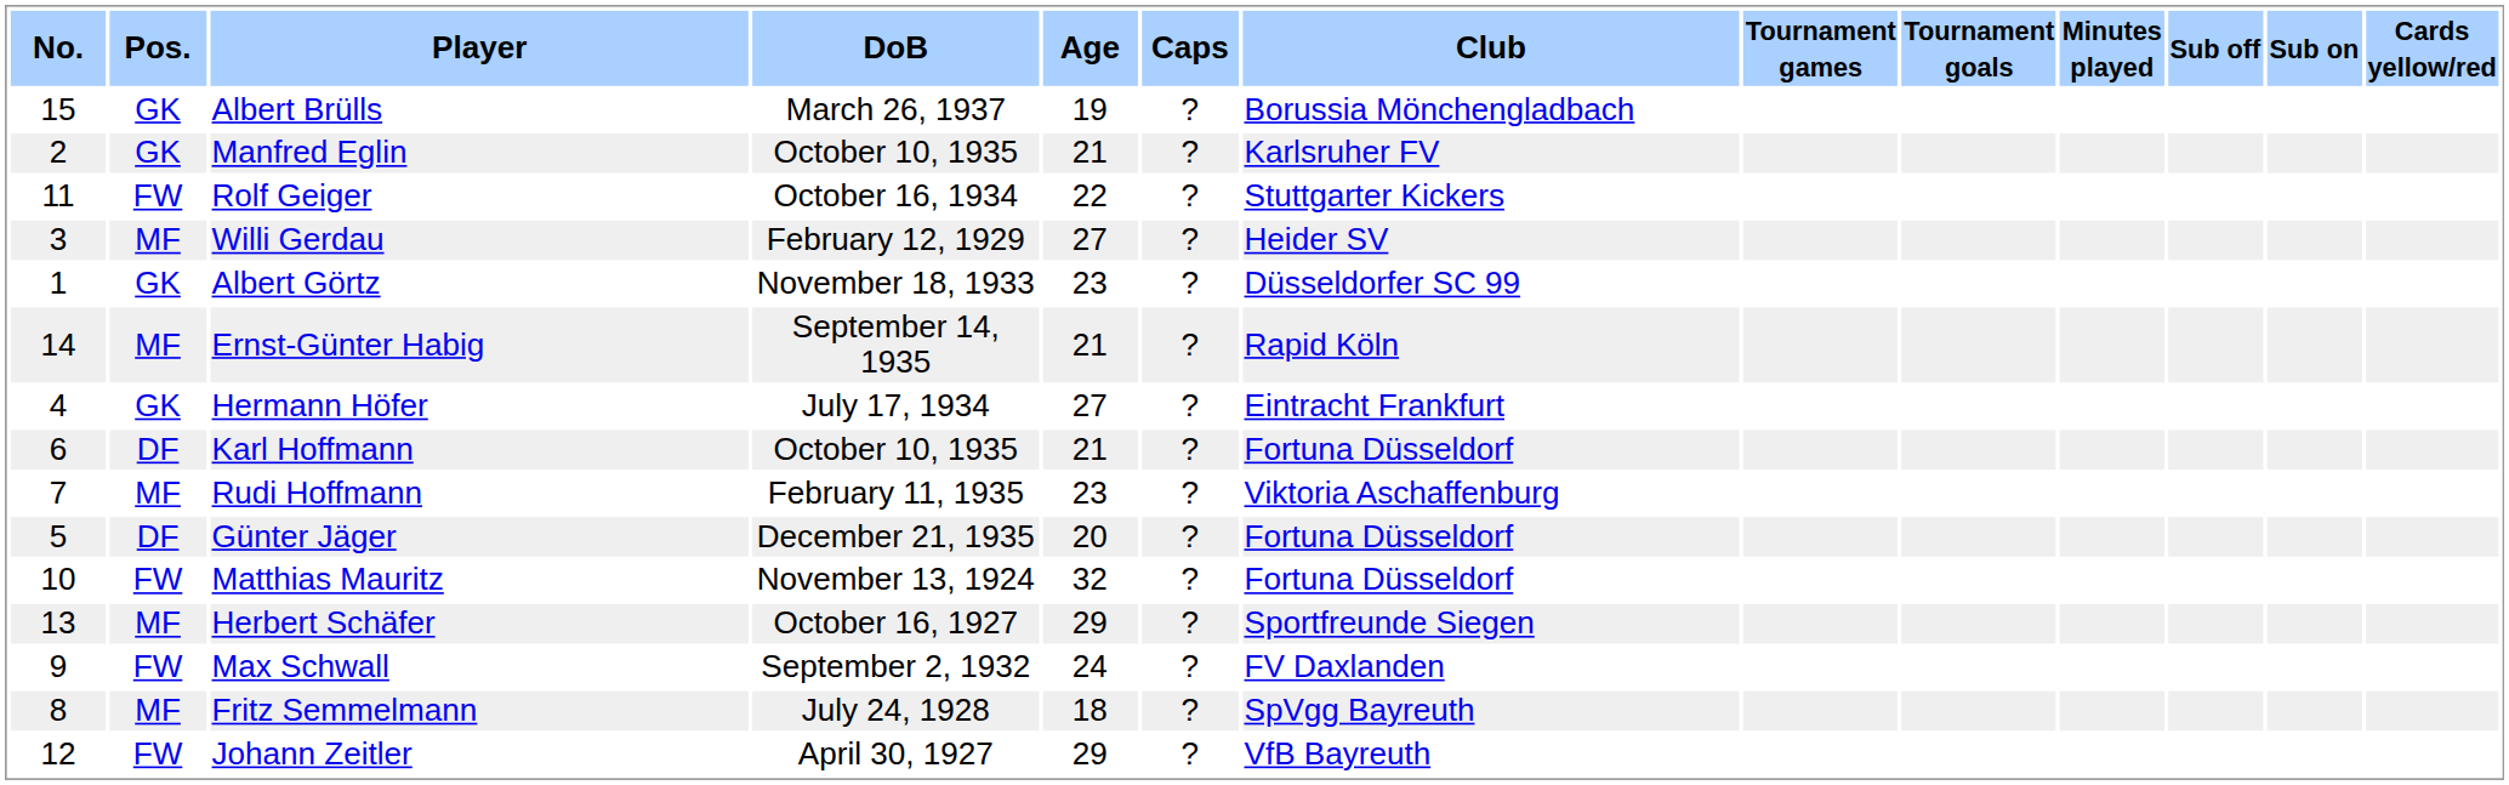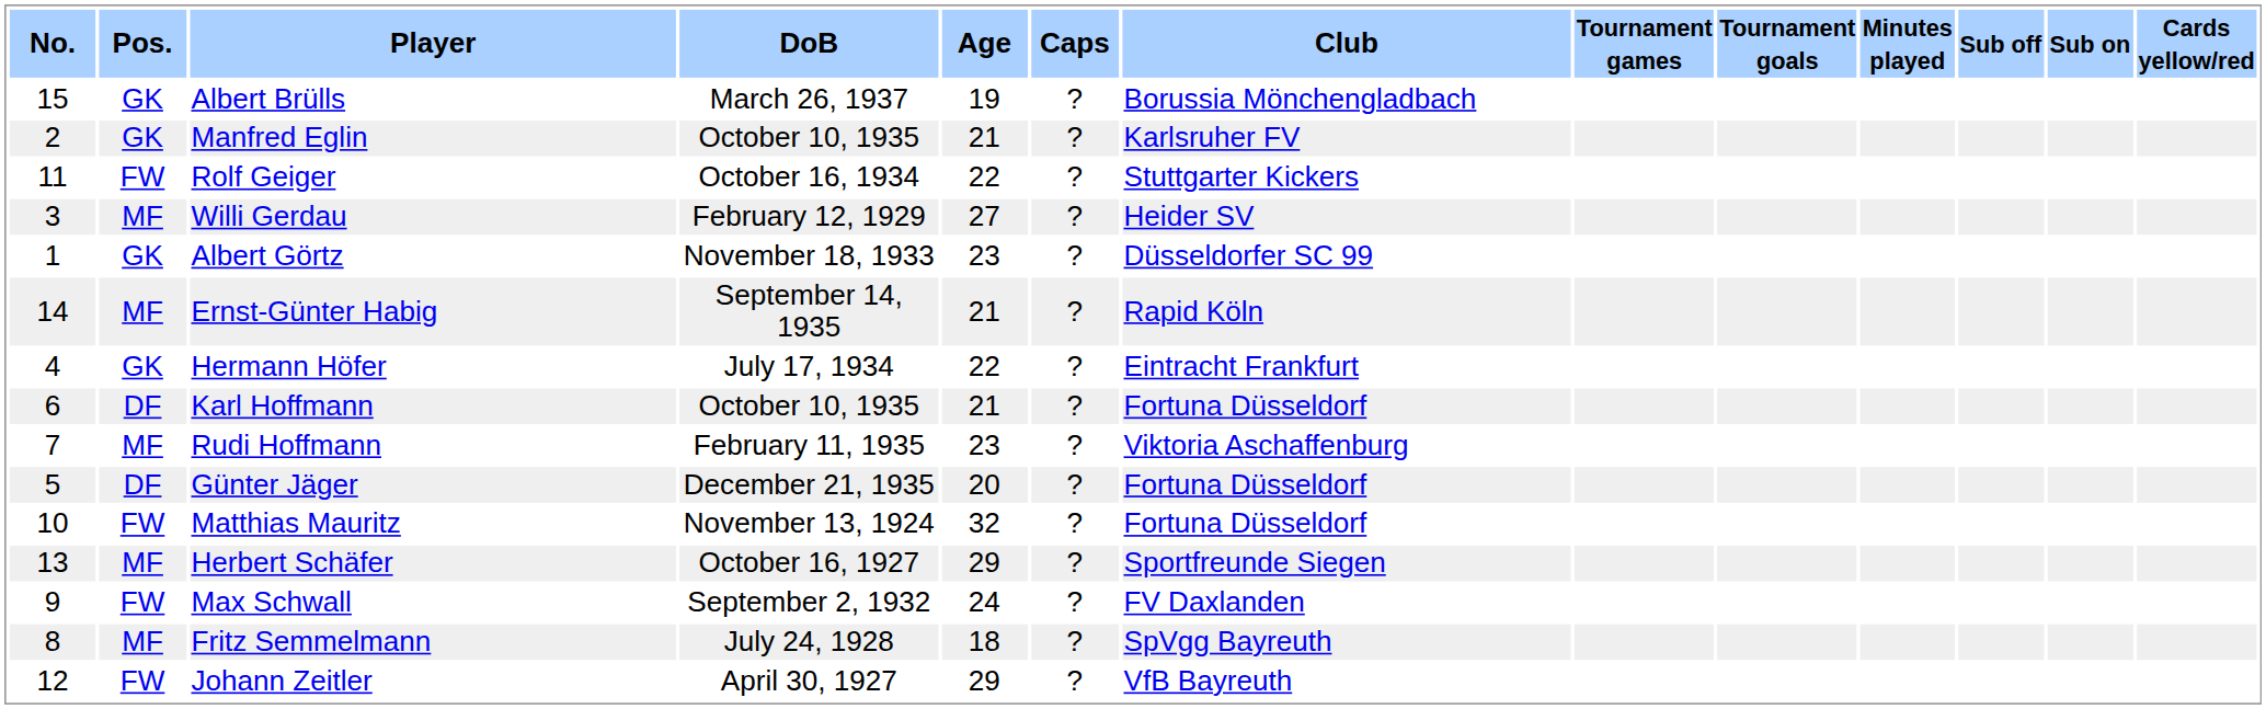Hermann Höfer | Age: 27 -> 22
